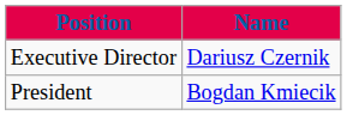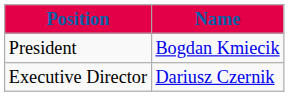rows swapped: President <-> Executive Director
